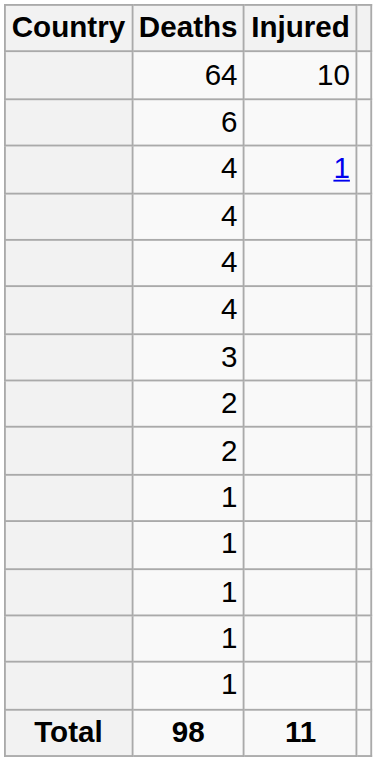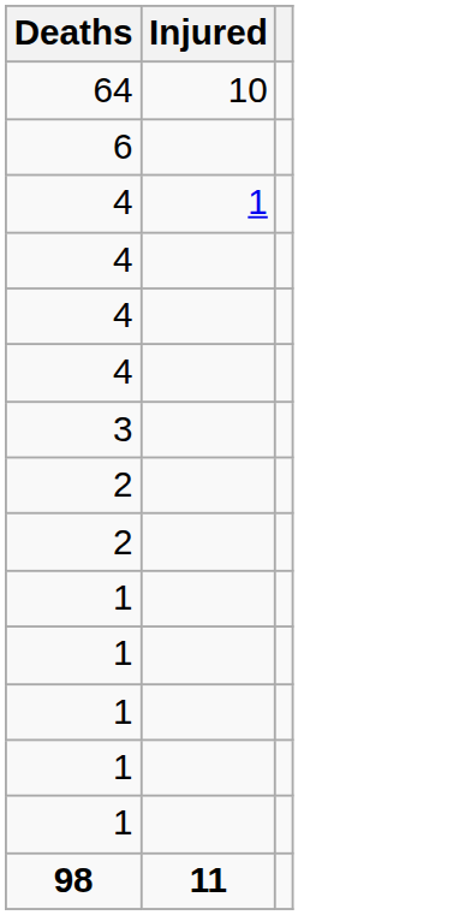- column: Country | Total
